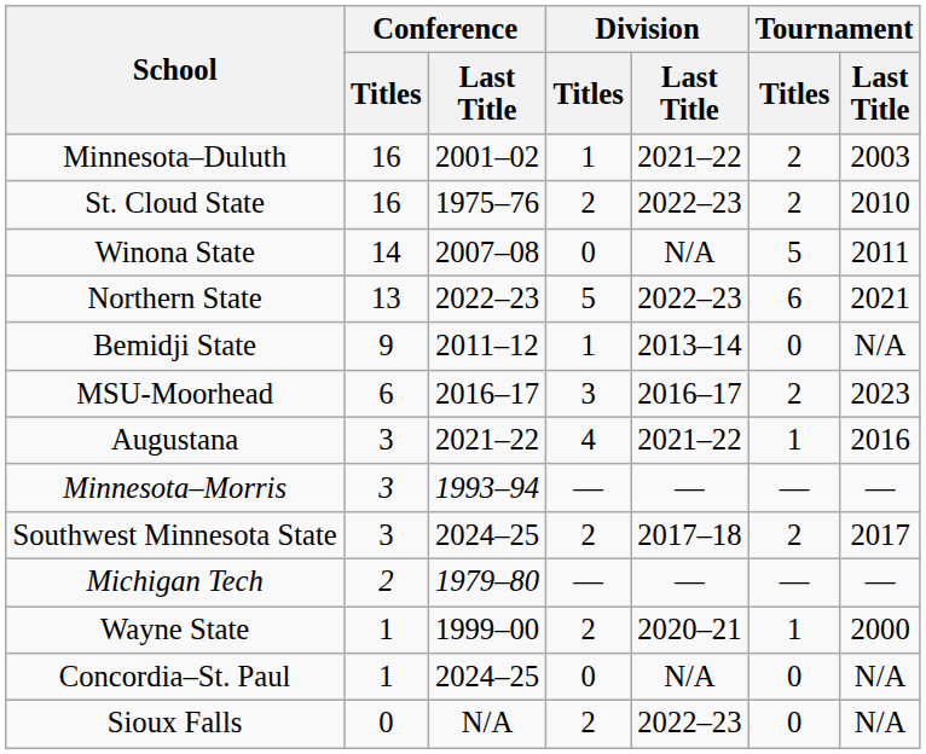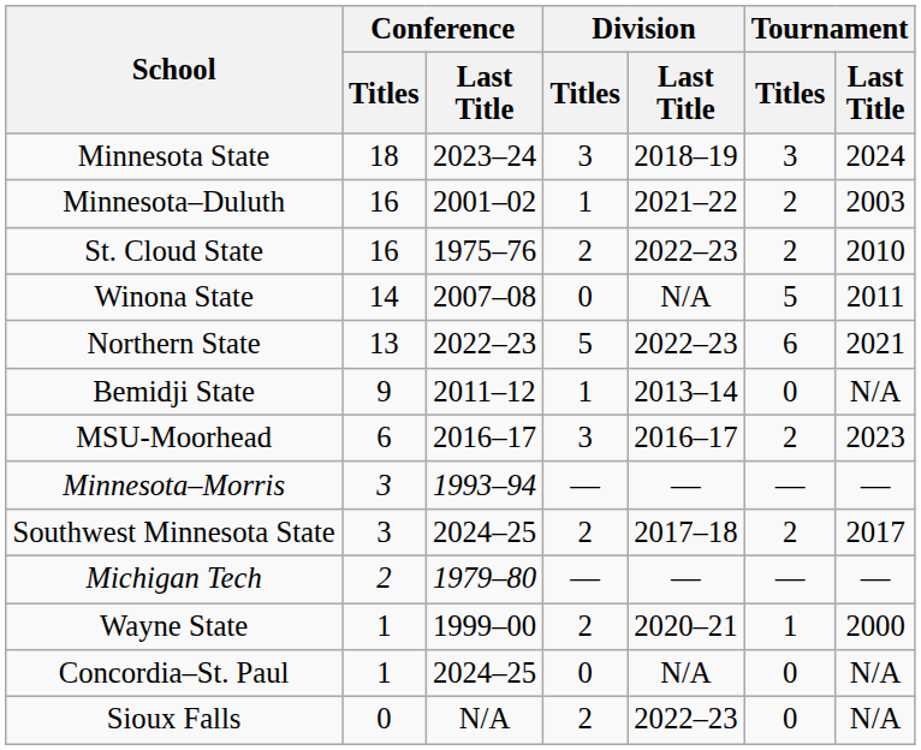+ row: Minnesota State | 18 | 2023–24 | 3 | 2018–19 | 3 | 2024
- row: Augustana | 3 | 2021–22 | 4 | 2021–22 | 1 | 2016
